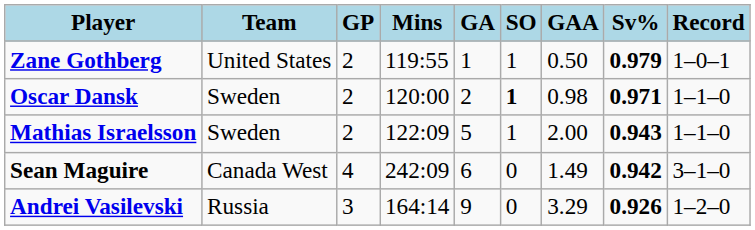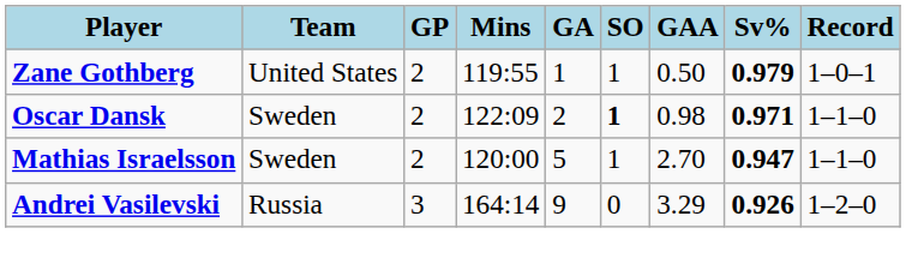Oscar Dansk | Mins: 120:00 -> 122:09
Mathias Israelsson | Mins: 122:09 -> 120:00
Mathias Israelsson | GAA: 2.00 -> 2.70
Mathias Israelsson | Sv%: 0.943 -> 0.947
- row: Sean Maguire | Canada West | 4 | 242:09 | 6 | 0 | 1.49 | 0.942 | 3–1–0
